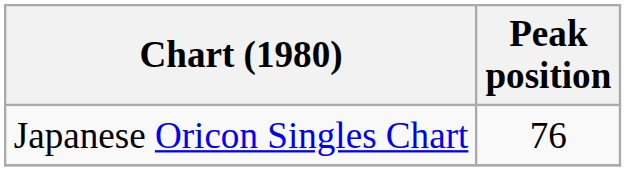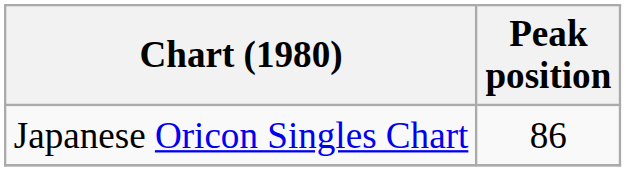Japanese Oricon Singles Chart | Peak position: 76 -> 86
